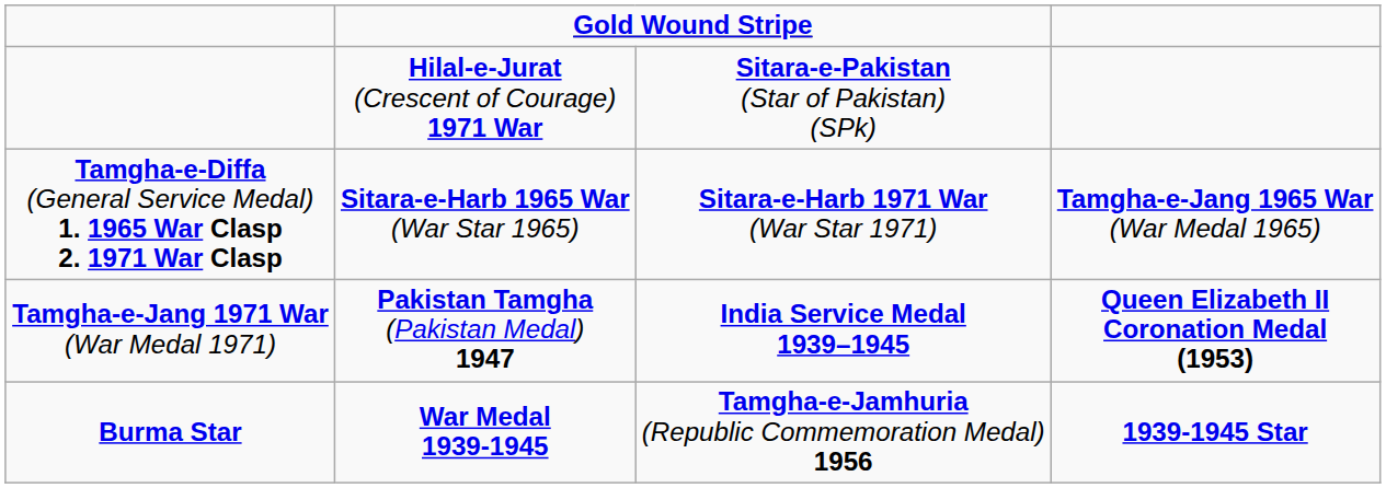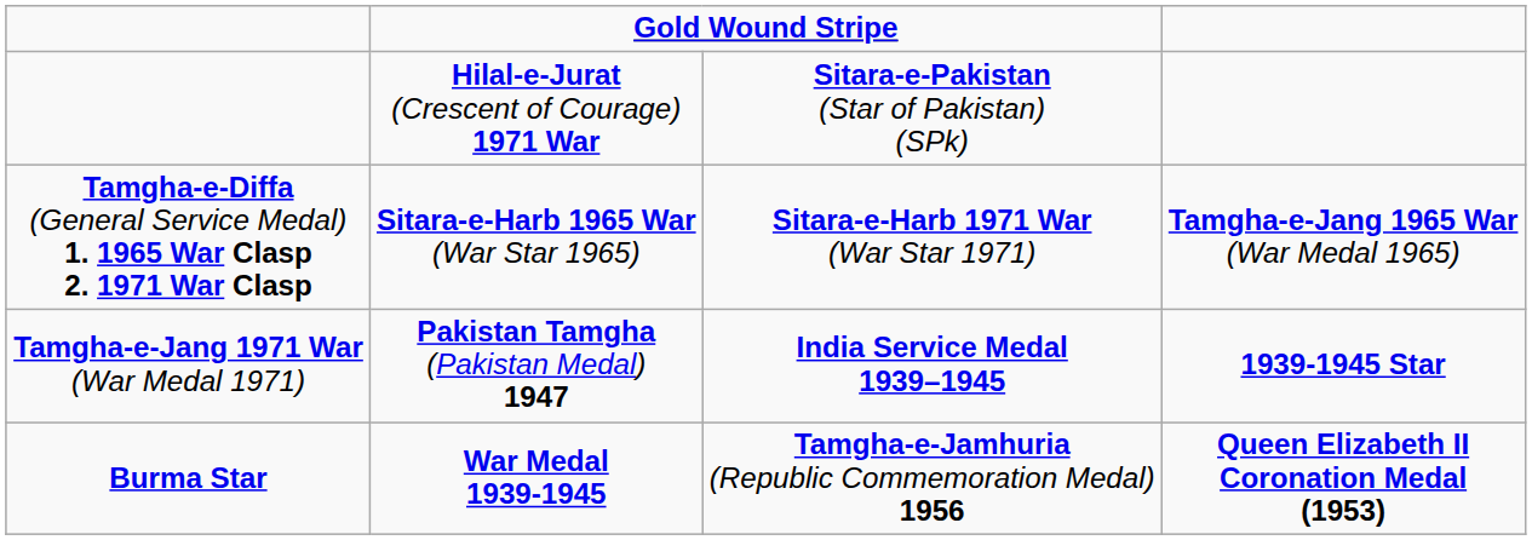Tamgha-e-Jang 1971 War (War Medal 1971) | column 4: Queen Elizabeth II Coronation Medal (1953) -> 1939-1945 Star
Burma Star | column 4: 1939-1945 Star -> Queen Elizabeth II Coronation Medal (1953)
